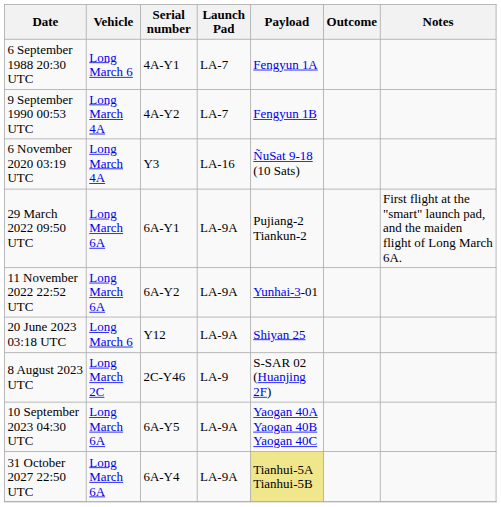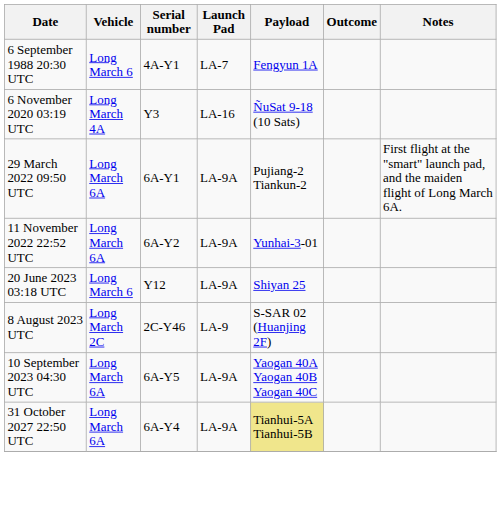- row: 9 September 1990 00:53 UTC | Long March 4A | 4A-Y2 | LA-7 | Fengyun 1B
